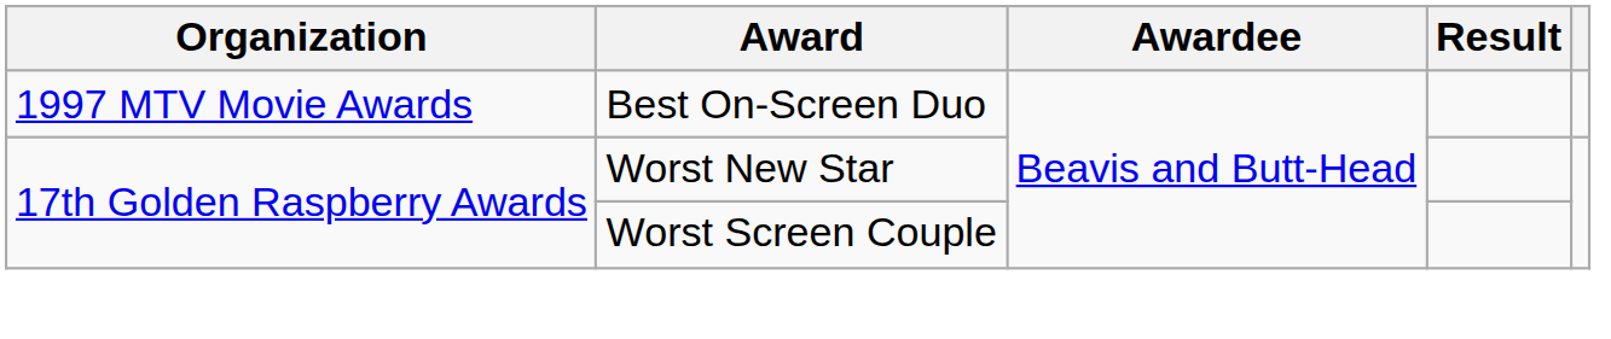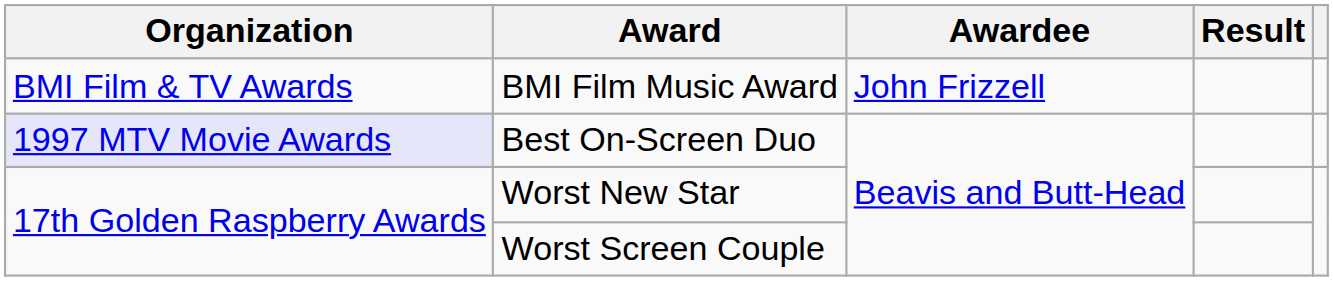+ row: BMI Film & TV Awards | BMI Film Music Award | John Frizzell
Best On-Screen Duo | Organization: no background -> lavender background
